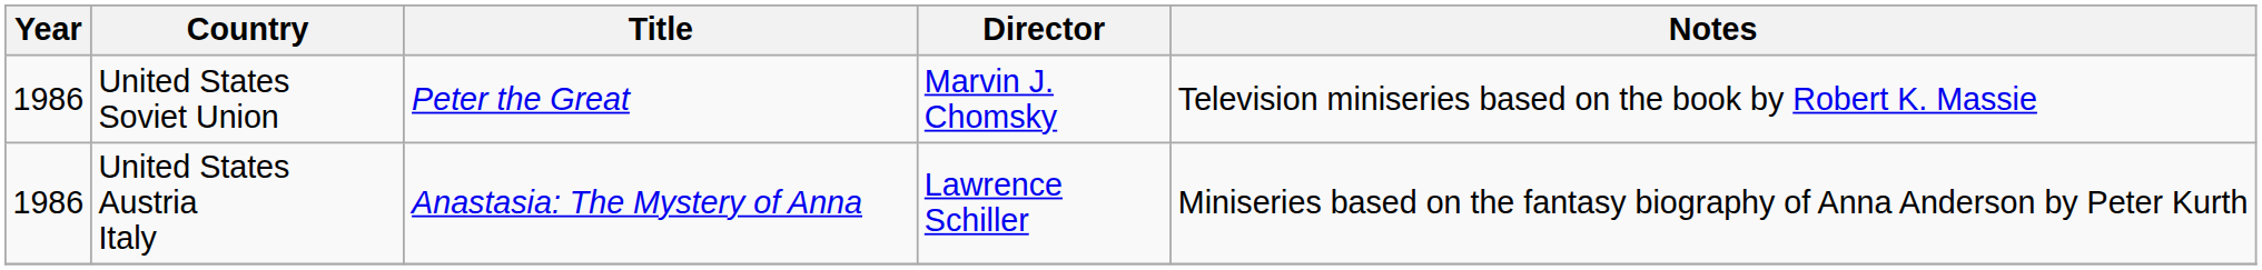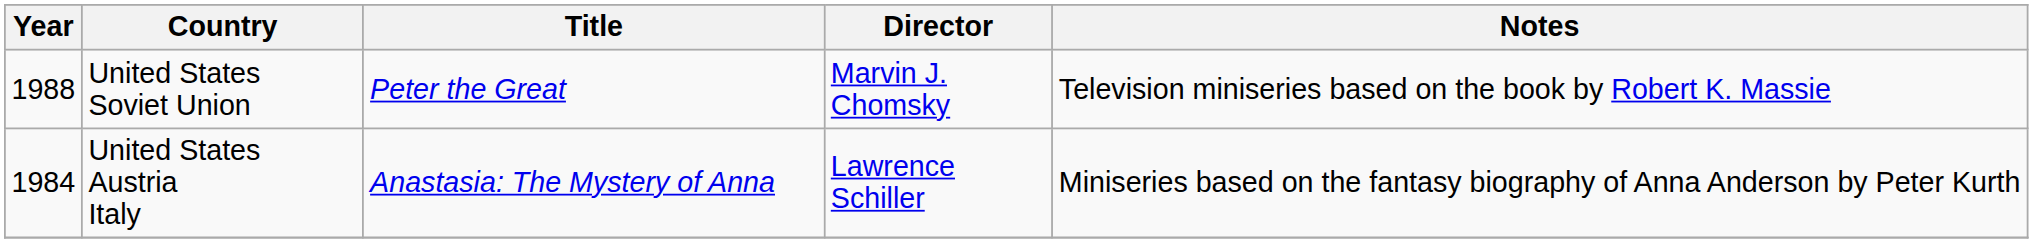United States Soviet Union | Year: 1986 -> 1988
United States Austria Italy | Year: 1986 -> 1984
